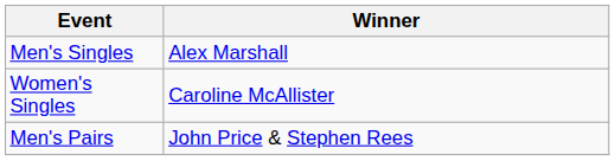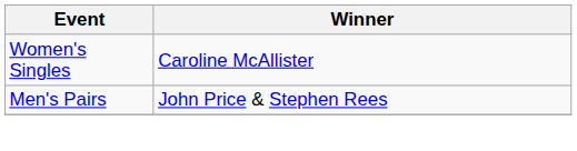- row: Men's Singles | Alex Marshall
